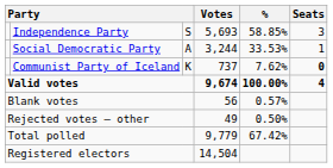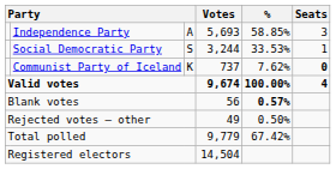Independence Party | column 3: S -> A
Social Democratic Party | column 3: A -> S
Blank votes | %: normal -> bold
